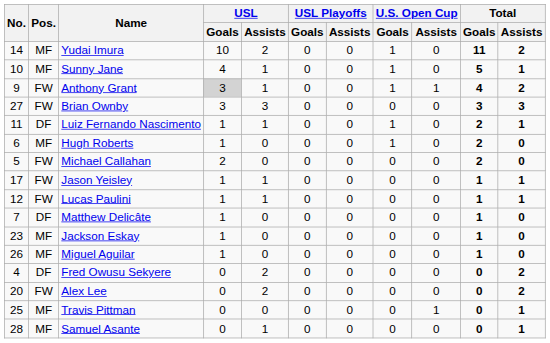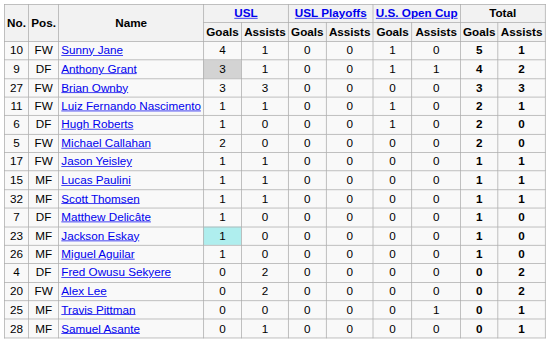- row: 14 | MF | Yudai Imura | 10 | 2 | 0 | 0 | 1 | 0 | 11 | 2
Sunny Jane | Pos.: MF -> FW
Anthony Grant | Pos.: FW -> DF
Luiz Fernando Nascimento | Pos.: DF -> FW
Hugh Roberts | Pos.: MF -> DF
Lucas Paulini | No.: 12 -> 15
Lucas Paulini | Pos.: FW -> MF
+ row: 32 | MF | Scott Thomsen | 1 | 1 | 0 | 0 | 0 | 0 | 1 | 1
Jackson Eskay | USL / Goals: no background -> paleturquoise background
